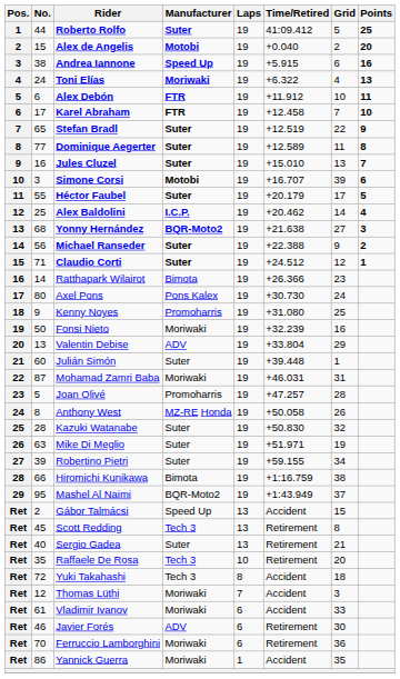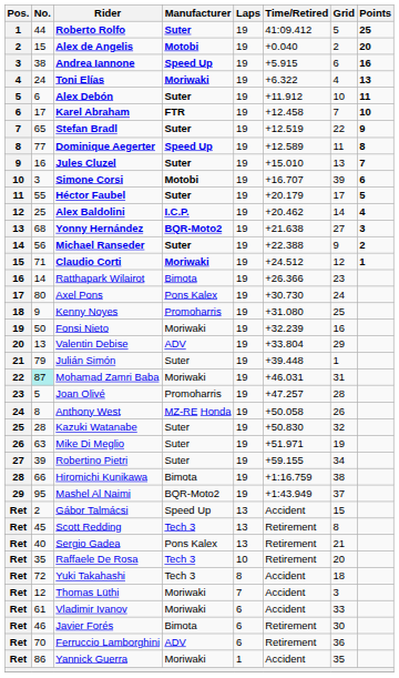Alex Debón | Manufacturer: FTR -> Suter
Dominique Aegerter | Manufacturer: Suter -> Speed Up
Claudio Corti | Manufacturer: Suter -> Moriwaki
Julián Simón | No.: 60 -> 79
Mohamad Zamri Baba | No.: no background -> paleturquoise background
Sergio Gadea | Manufacturer: Suter -> Pons Kalex
Javier Forés | Manufacturer: ADV -> Bimota
Ferruccio Lamborghini | Manufacturer: Moriwaki -> ADV
